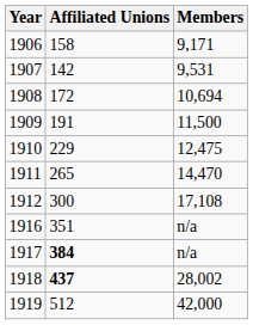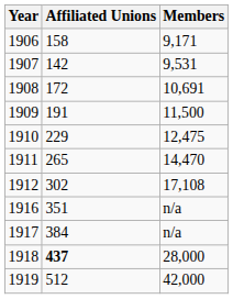1908 | Members: 10,694 -> 10,691
1912 | Affiliated Unions: 300 -> 302
1917 | Affiliated Unions: bold -> normal
1918 | Members: 28,002 -> 28,000
